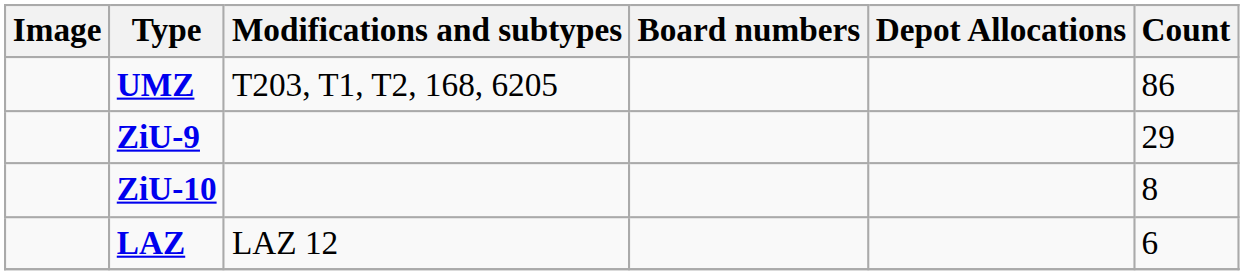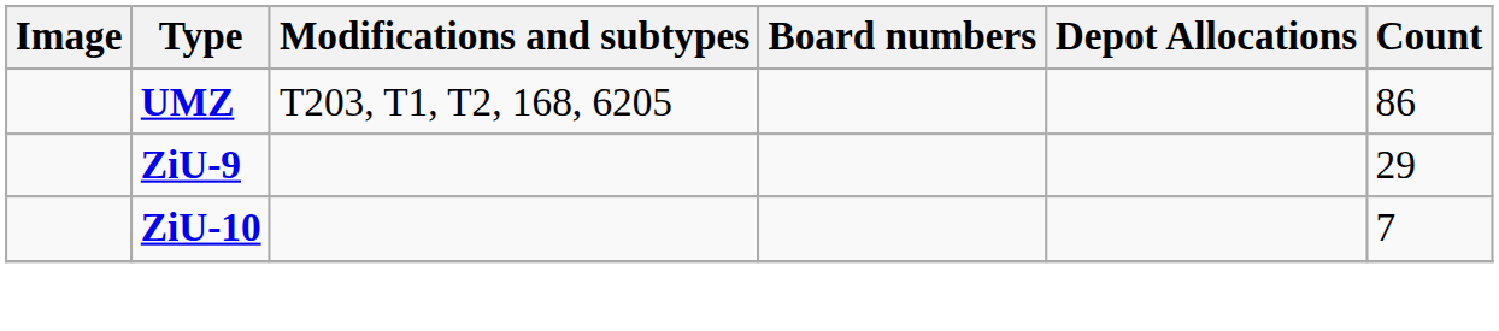ZiU-10 | Count: 8 -> 7
- row: LAZ | LAZ 12 | 6
